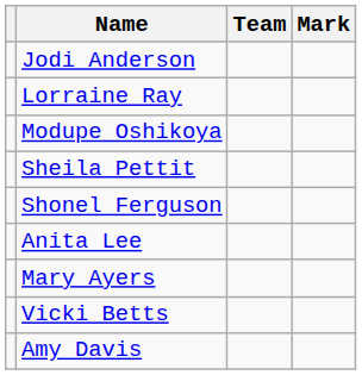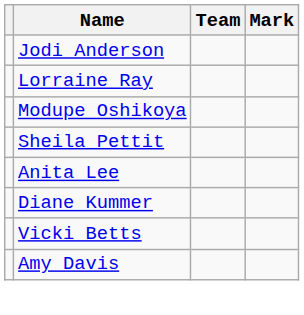- row: Shonel Ferguson
- row: Mary Ayers
+ row: Diane Kummer
